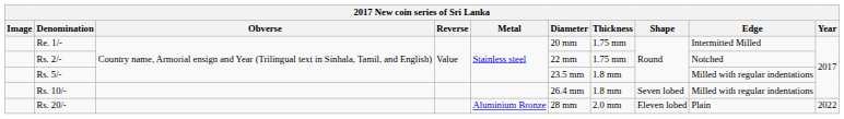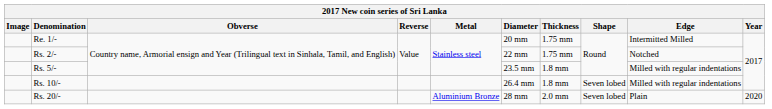Rs. 20/- | Shape: Eleven lobed -> Seven lobed
Rs. 20/- | Year: 2022 -> 2020
